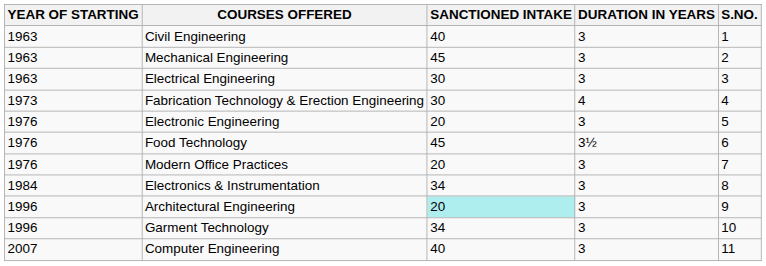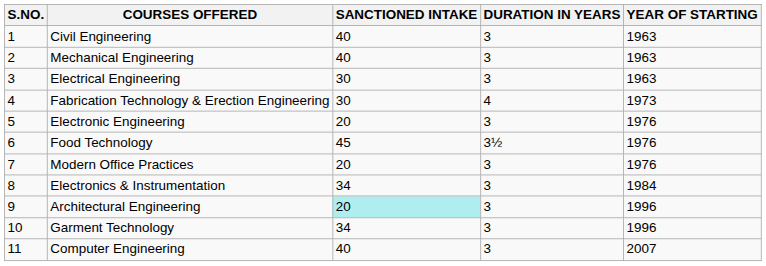columns swapped: S.NO. <-> YEAR OF STARTING
Mechanical Engineering | SANCTIONED INTAKE: 45 -> 40
